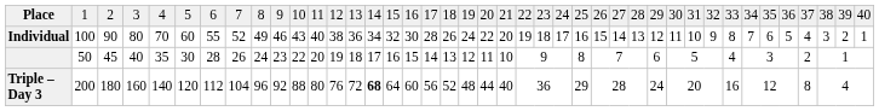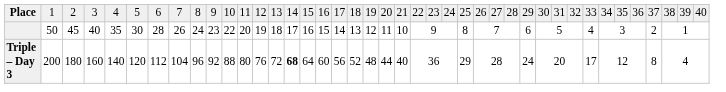- row: Individual | 100 | 90 | 80 | 70 | 60 | 55 | 52 | 49 | 46 | 43 | 40 | 38 | 36 | 34 | 32 | 30 | 28 | 26 | 24 | 22 | 20 | 19 | 18 | 17 | 16 | 15 | 14 | 13 | 12 | 11 | 10 | 9 | 8 | 7 | 6 | 5 | 4 | 3 | 2 | 1
Triple – Day 3 | column 34: 16 -> 17
